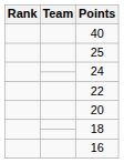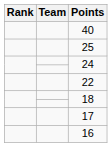- row: 20
+ row: 17
